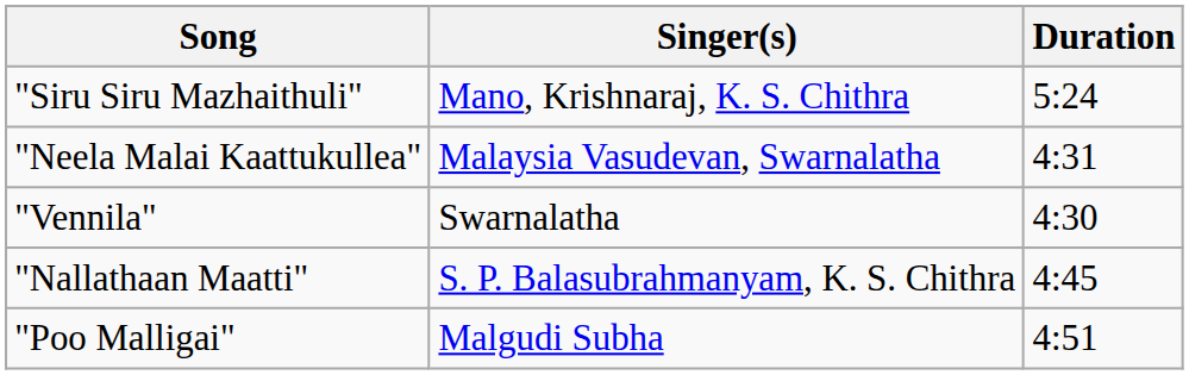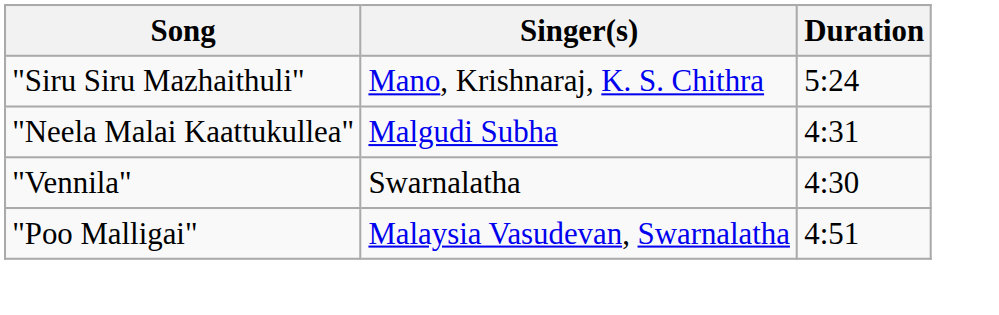"Neela Malai Kaattukullea" | Singer(s): Malaysia Vasudevan, Swarnalatha -> Malgudi Subha
- row: "Nallathaan Maatti" | S. P. Balasubrahmanyam, K. S. Chithra | 4:45
"Poo Malligai" | Singer(s): Malgudi Subha -> Malaysia Vasudevan, Swarnalatha
